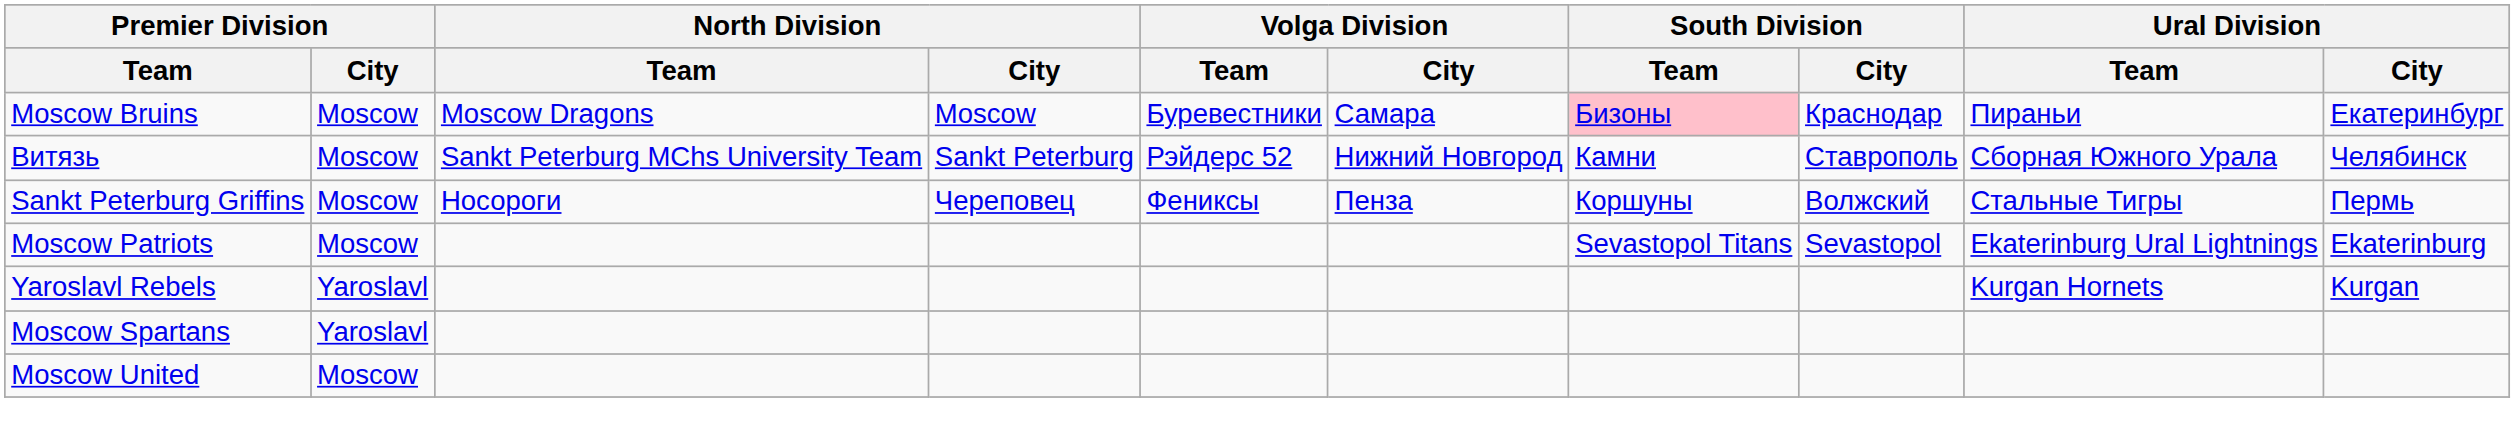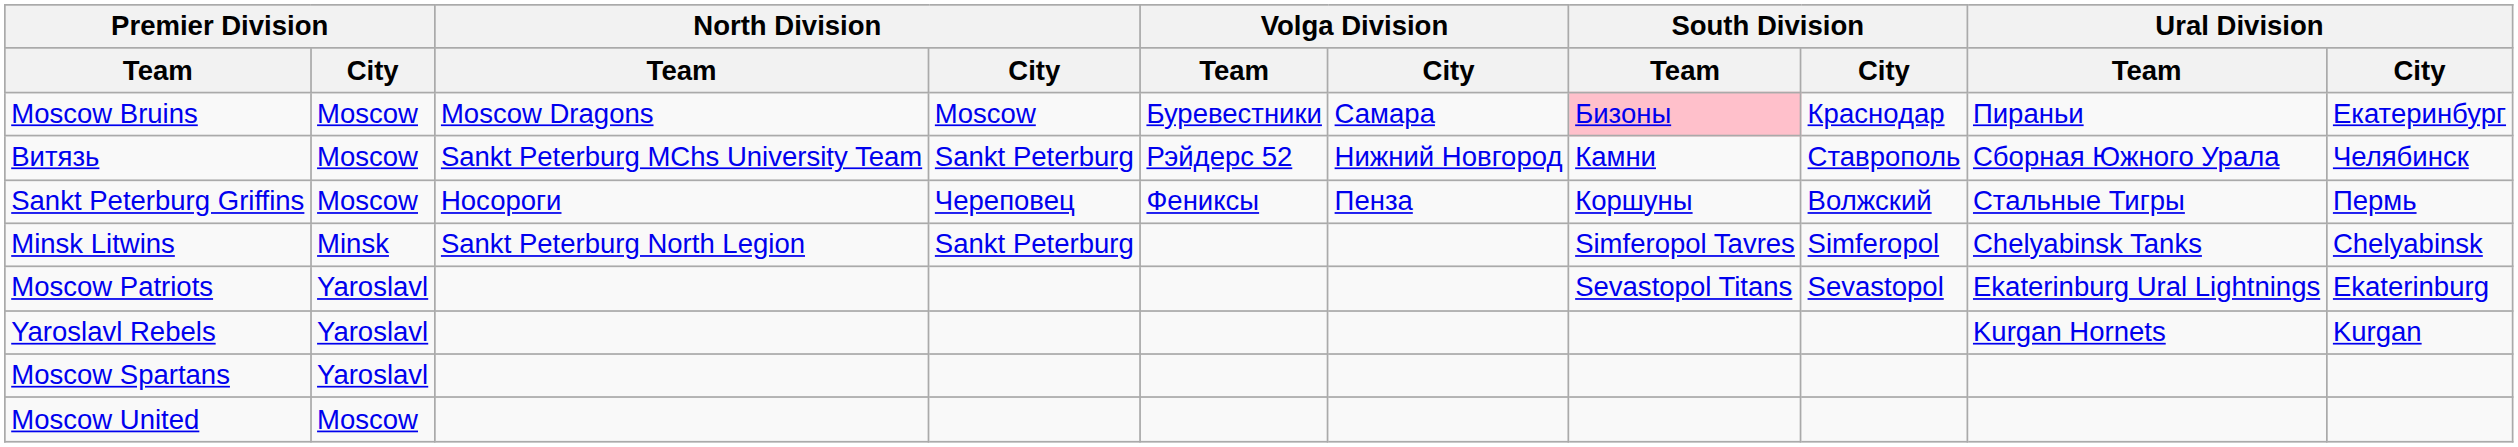+ row: Minsk Litwins | Minsk | Sankt Peterburg North Legion | Sankt Peterburg | Simferopol Tavres | Simferopol | Chelyabinsk Tanks | Chelyabinsk
Moscow Patriots | Premier Division / City: Moscow -> Yaroslavl
